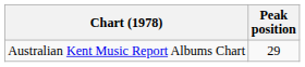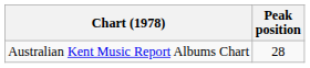Australian Kent Music Report Albums Chart | Peak position: 29 -> 28
